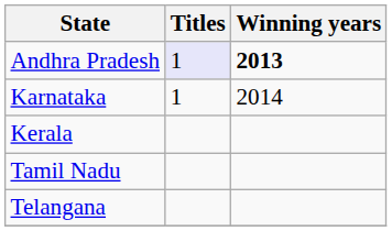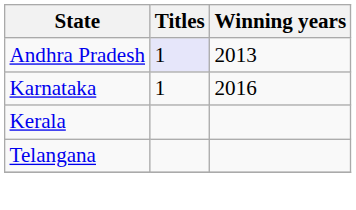Andhra Pradesh | Winning years: bold -> normal
Karnataka | Winning years: 2014 -> 2016
- row: Tamil Nadu
